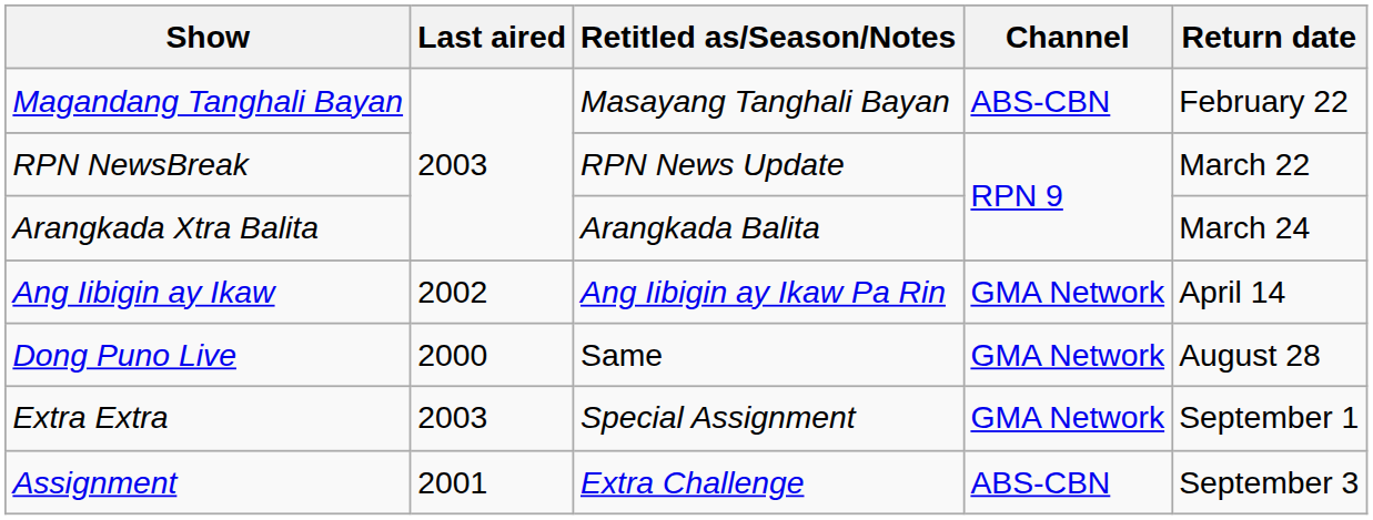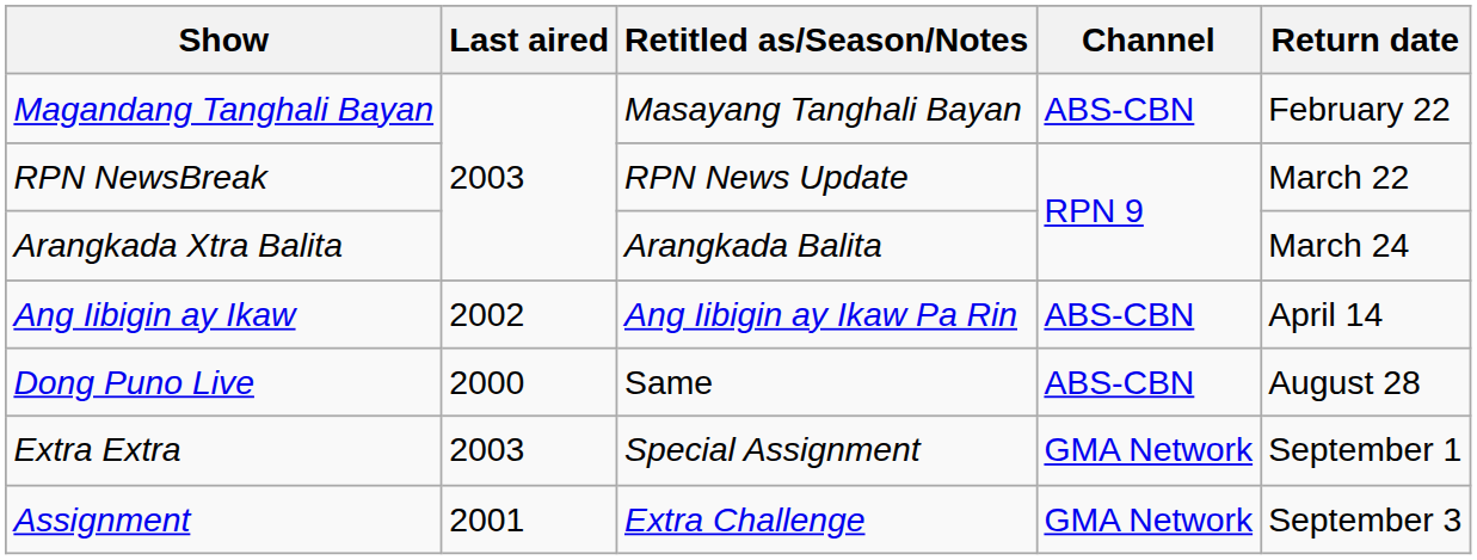Ang Iibigin ay Ikaw | Channel: GMA Network -> ABS-CBN
Dong Puno Live | Channel: GMA Network -> ABS-CBN
Assignment | Channel: ABS-CBN -> GMA Network
